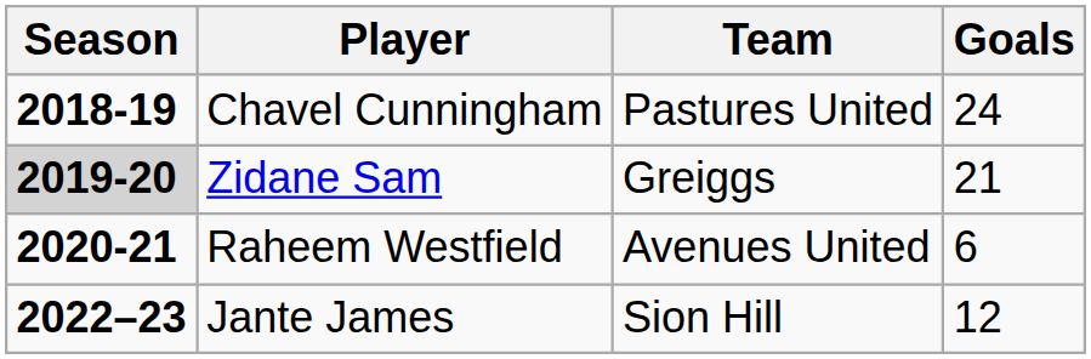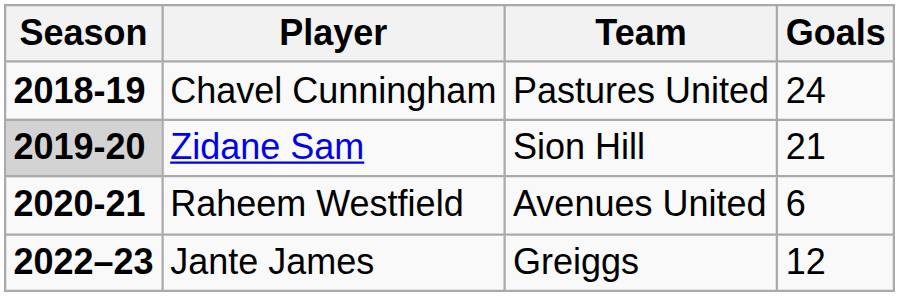Zidane Sam | Team: Greiggs -> Sion Hill
Jante James | Team: Sion Hill -> Greiggs
